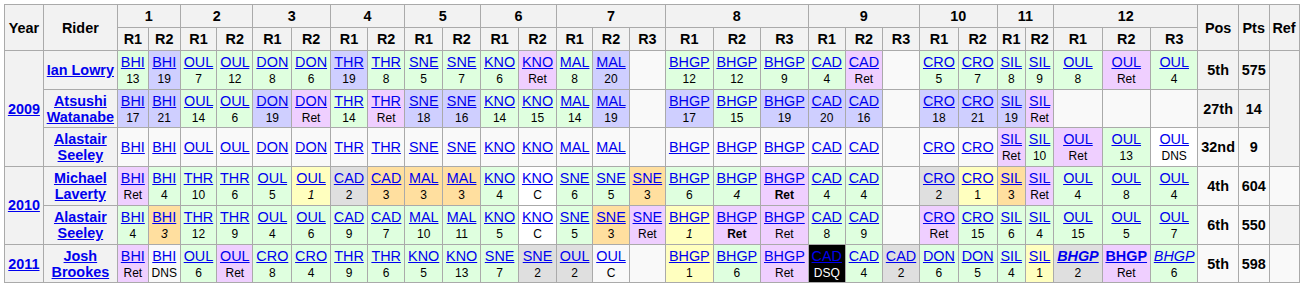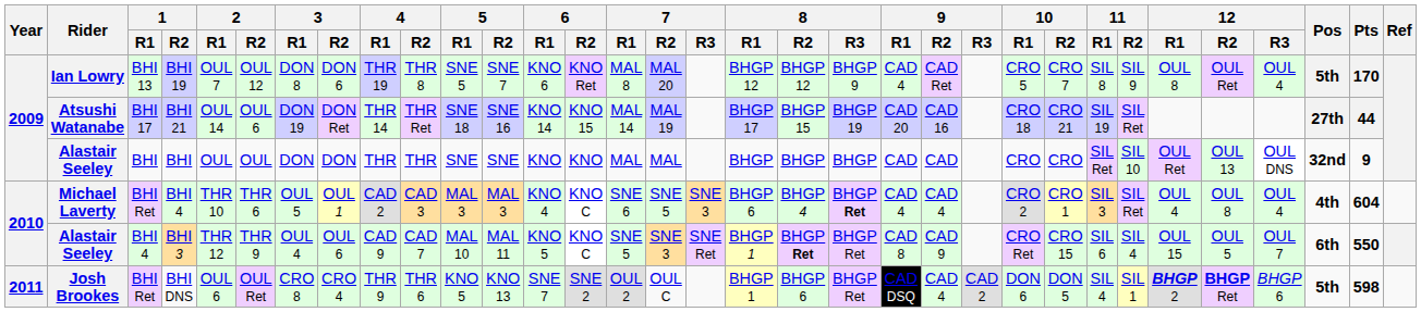BHI 19 | Pts: 575 -> 170
BHI 21 | Pts: 14 -> 44
